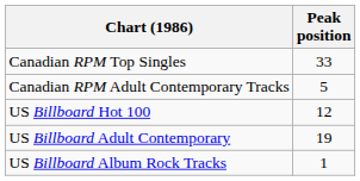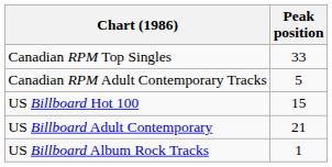US Billboard Hot 100 | Peak position: 12 -> 15
US Billboard Adult Contemporary | Peak position: 19 -> 21
